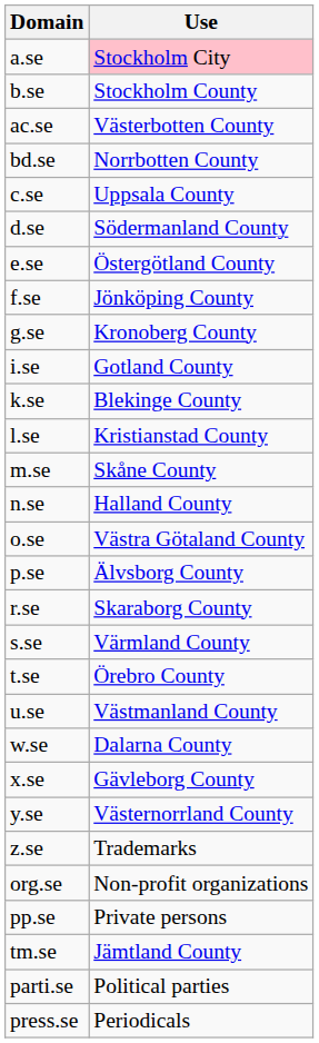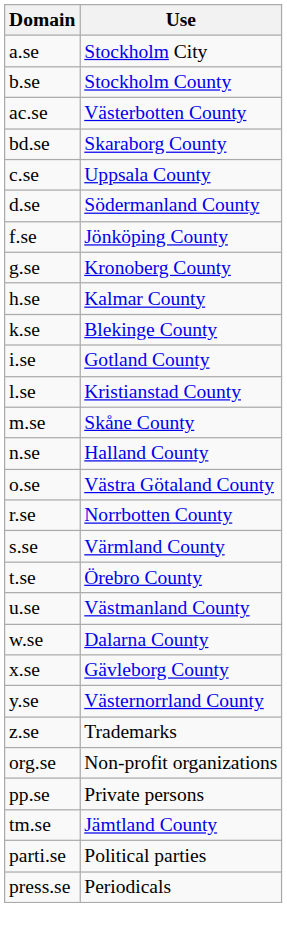a.se | Use: pink background -> no background
bd.se | Use: Norrbotten County -> Skaraborg County
- row: e.se | Östergötland County
+ row: h.se | Kalmar County
rows swapped: i.se <-> k.se
- row: p.se | Älvsborg County
r.se | Use: Skaraborg County -> Norrbotten County
